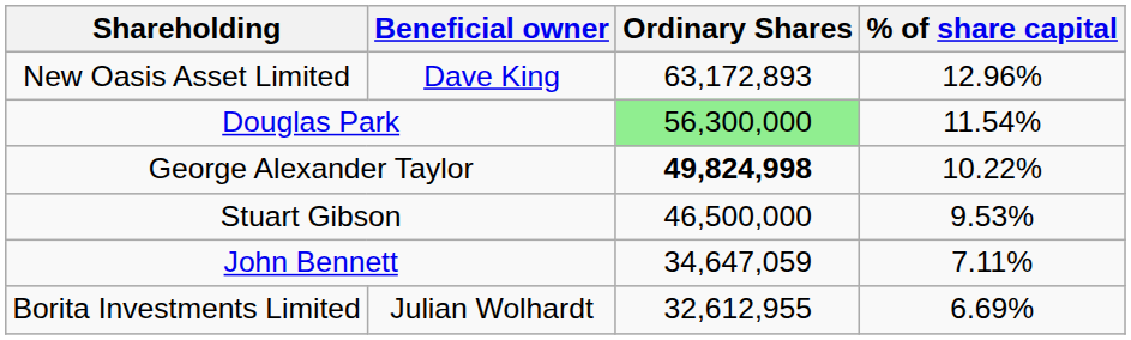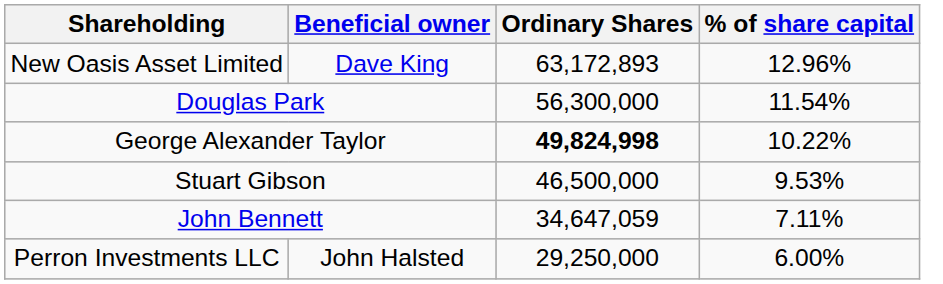Douglas Park | Ordinary Shares: lightgreen background -> no background
- row: Borita Investments Limited | Julian Wolhardt | 32,612,955 | 6.69%
+ row: Perron Investments LLC | John Halsted | 29,250,000 | 6.00%
